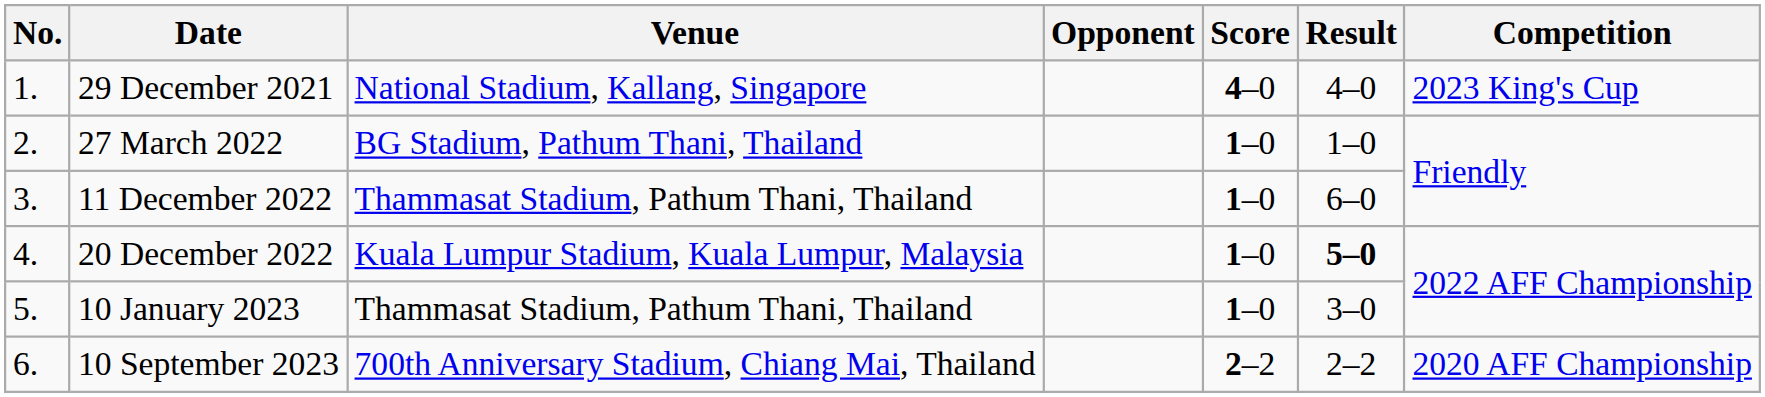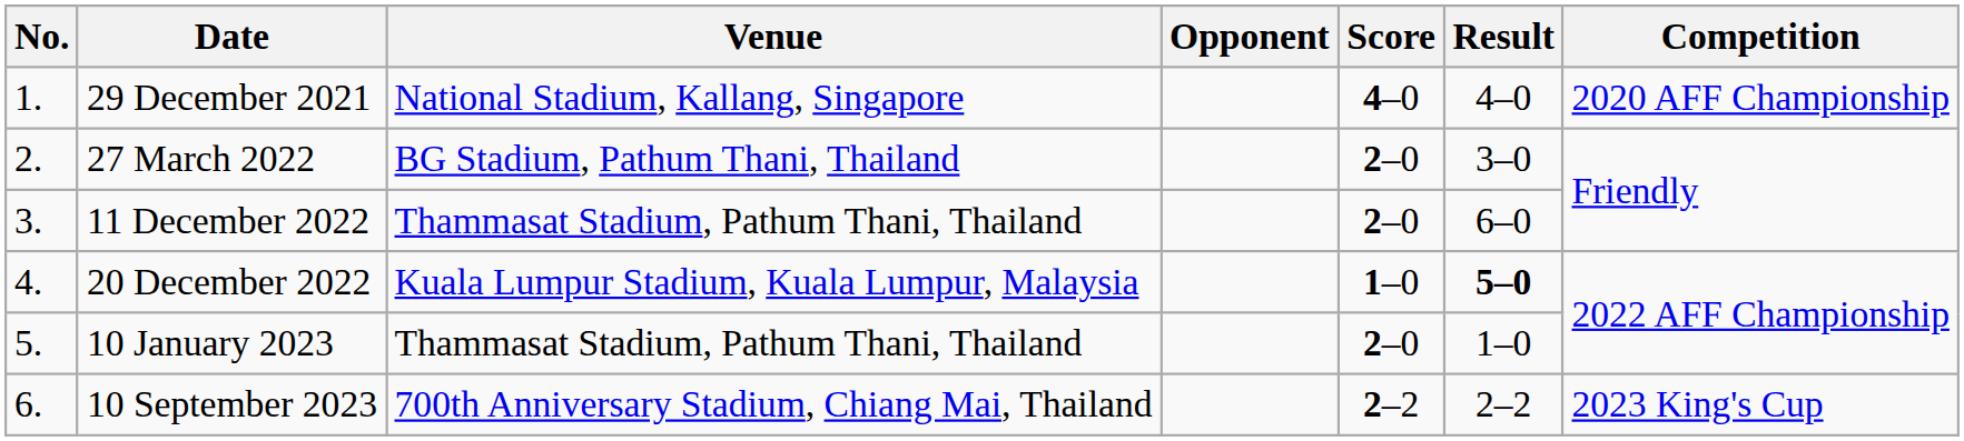29 December 2021 | Competition: 2023 King's Cup -> 2020 AFF Championship
27 March 2022 | Score: 1–0 -> 2–0
27 March 2022 | Result: 1–0 -> 3–0
11 December 2022 | Score: 1–0 -> 2–0
10 January 2023 | Score: 1–0 -> 2–0
10 January 2023 | Result: 3–0 -> 1–0
10 September 2023 | Competition: 2020 AFF Championship -> 2023 King's Cup
